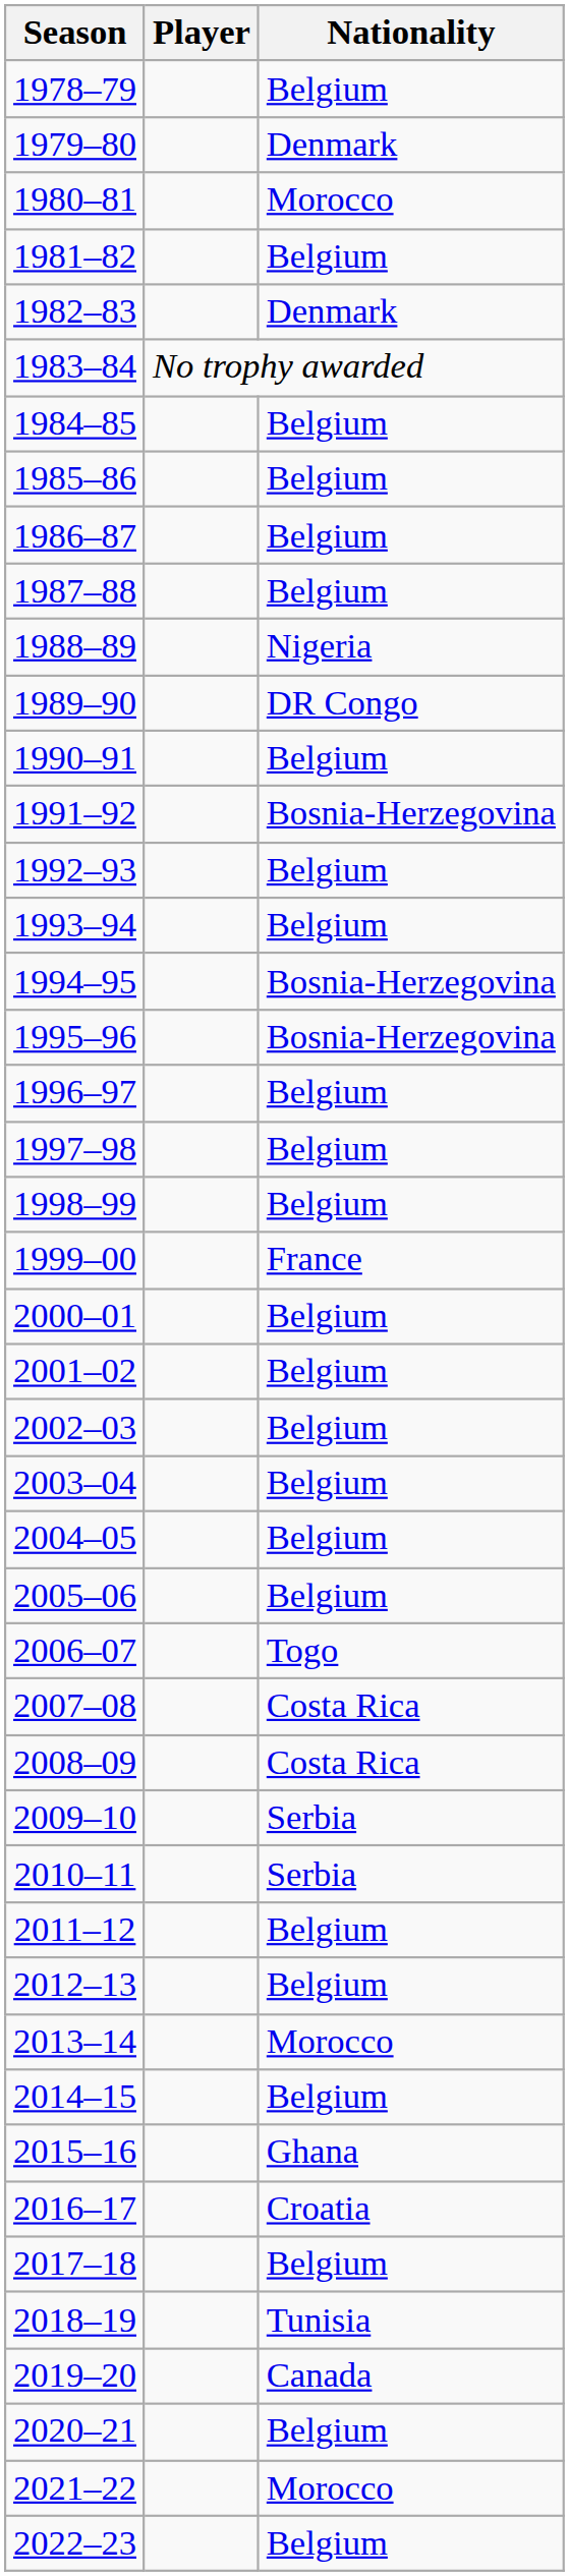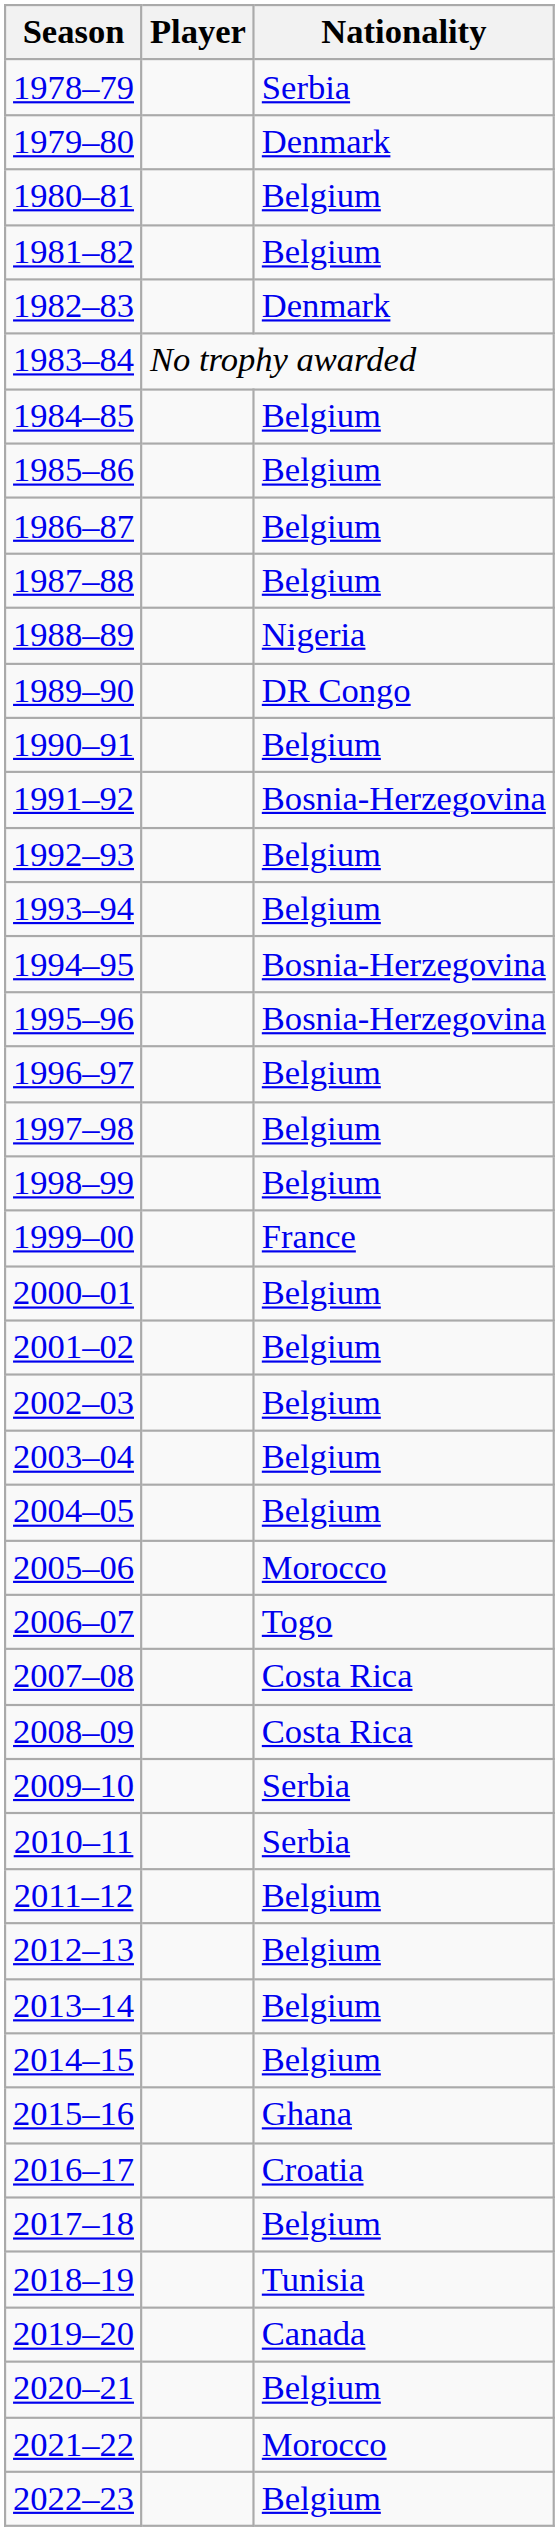1978–79 | Nationality: Belgium -> Serbia
1980–81 | Nationality: Morocco -> Belgium
2005–06 | Nationality: Belgium -> Morocco
2013–14 | Nationality: Morocco -> Belgium
